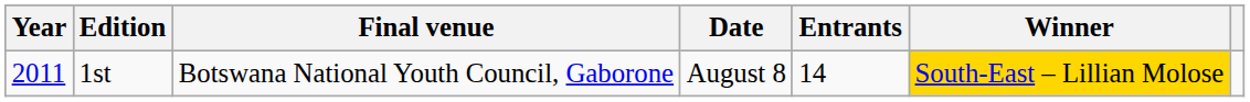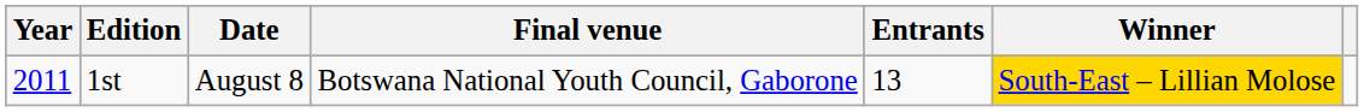columns swapped: Date <-> Final venue
1st | Entrants: 14 -> 13
